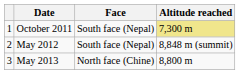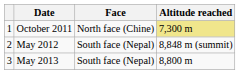October 2011 | Face: South face (Nepal) -> North face (Chine)
May 2013 | Face: North face (Chine) -> South face (Nepal)
